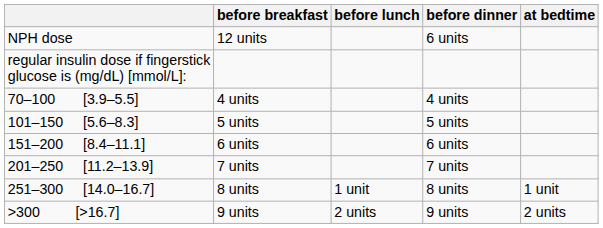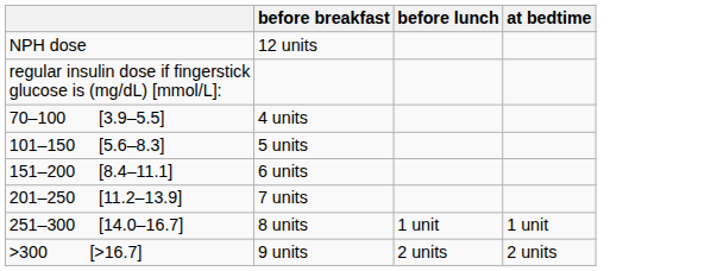- column: before dinner | 6 units | 4 units | 5 units | 6 units | 7 units | 8 units | 9 units
